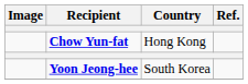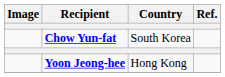Chow Yun-fat | Country: Hong Kong -> South Korea
Yoon Jeong-hee | Country: South Korea -> Hong Kong
